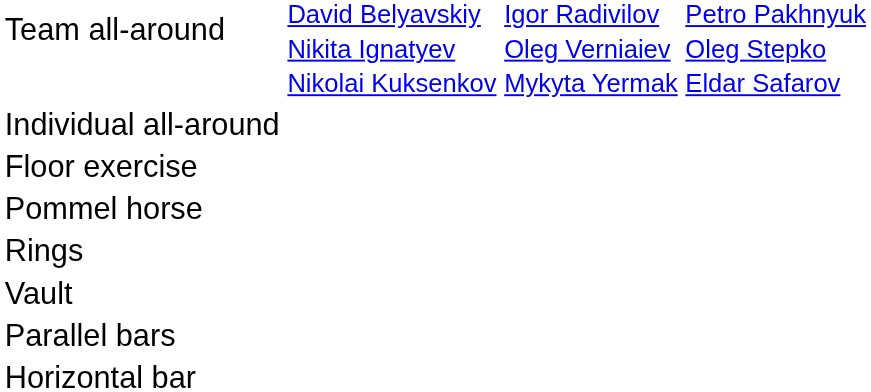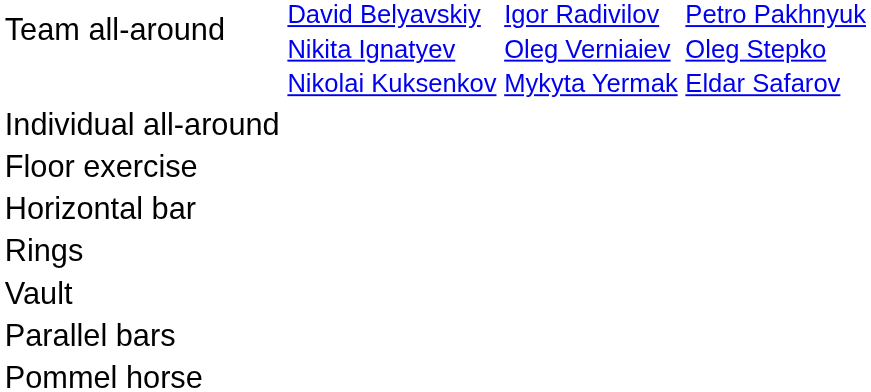rows swapped: Pommel horse <-> Horizontal bar
